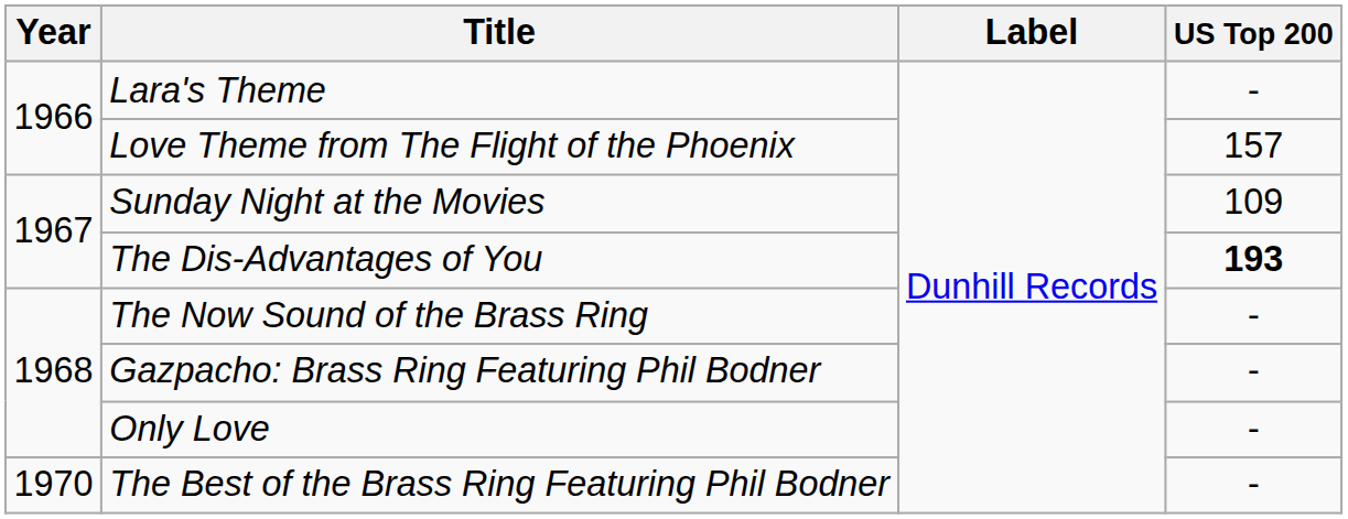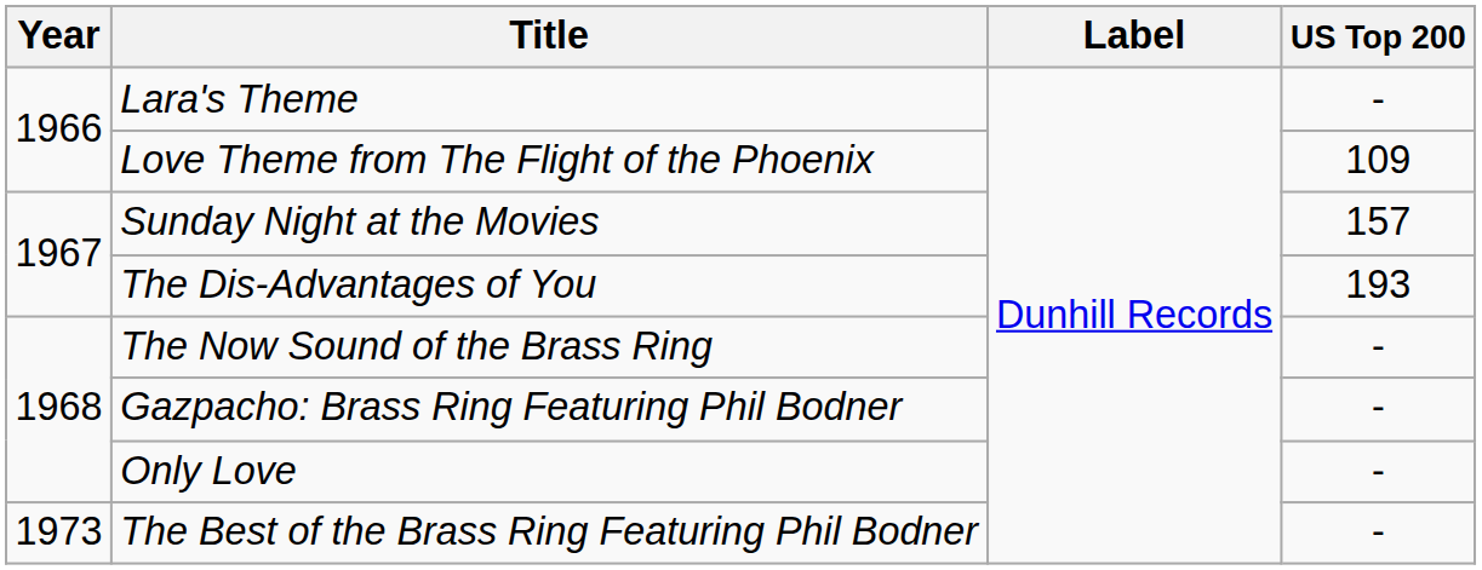Love Theme from The Flight of the Phoenix | US Top 200: 157 -> 109
Sunday Night at the Movies | US Top 200: 109 -> 157
The Dis-Advantages of You | US Top 200: bold -> normal
The Best of the Brass Ring Featuring Phil Bodner | Year: 1970 -> 1973
